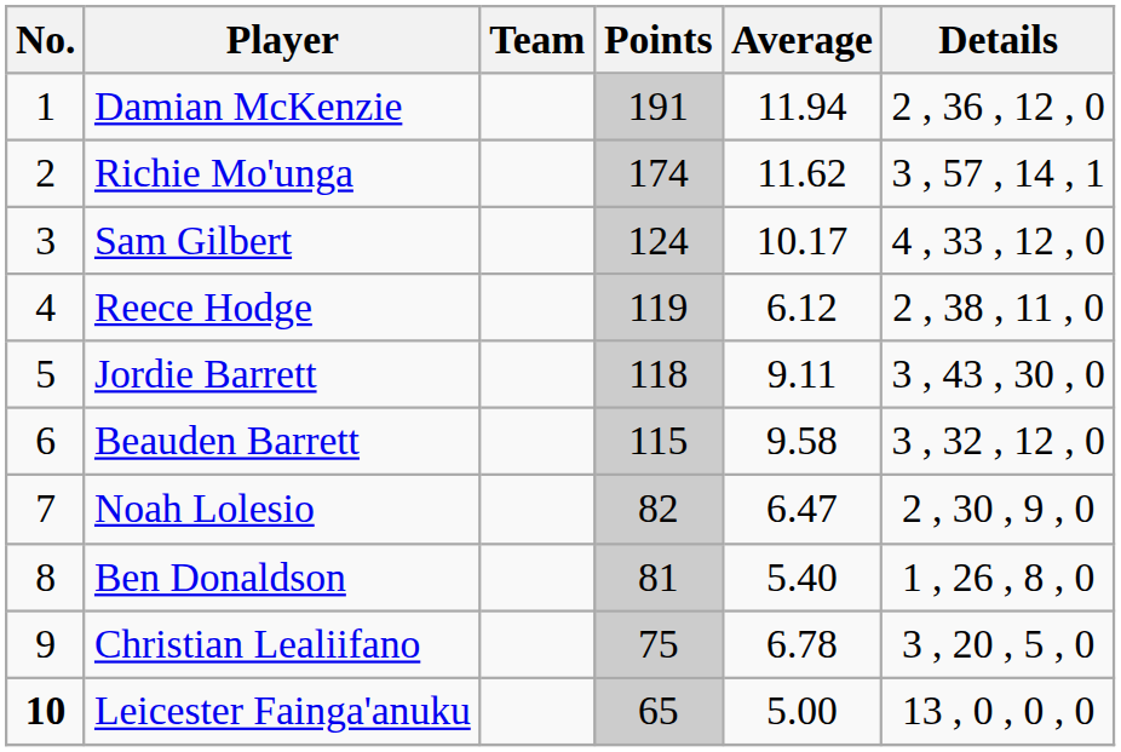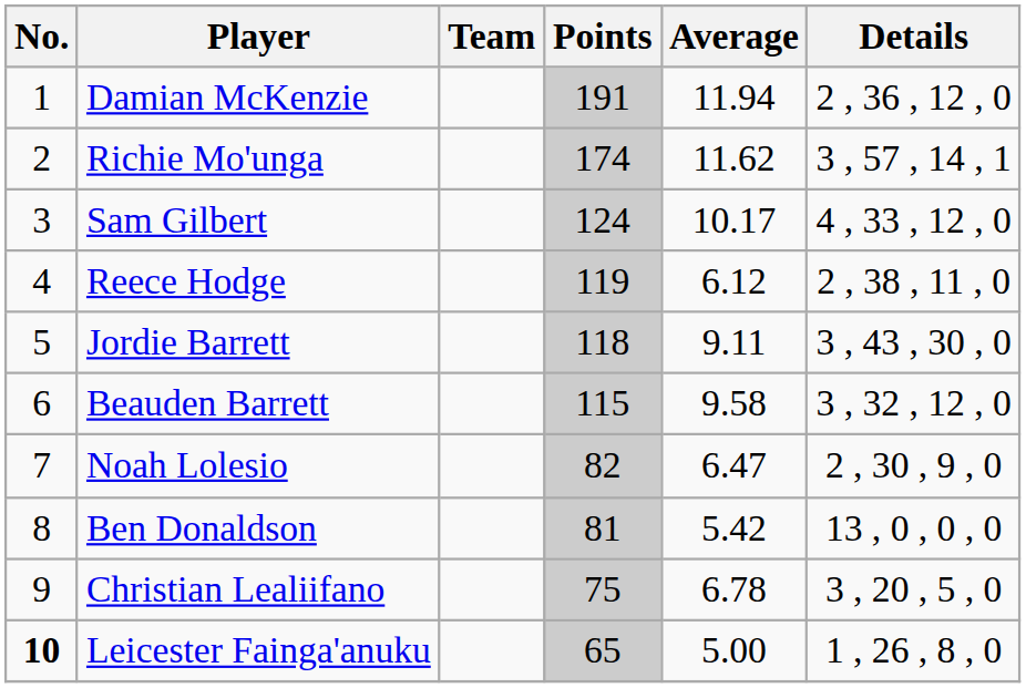Ben Donaldson | Average: 5.40 -> 5.42
Ben Donaldson | Details: 1 , 26 , 8 , 0 -> 13 , 0 , 0 , 0
Leicester Fainga'anuku | Details: 13 , 0 , 0 , 0 -> 1 , 26 , 8 , 0
